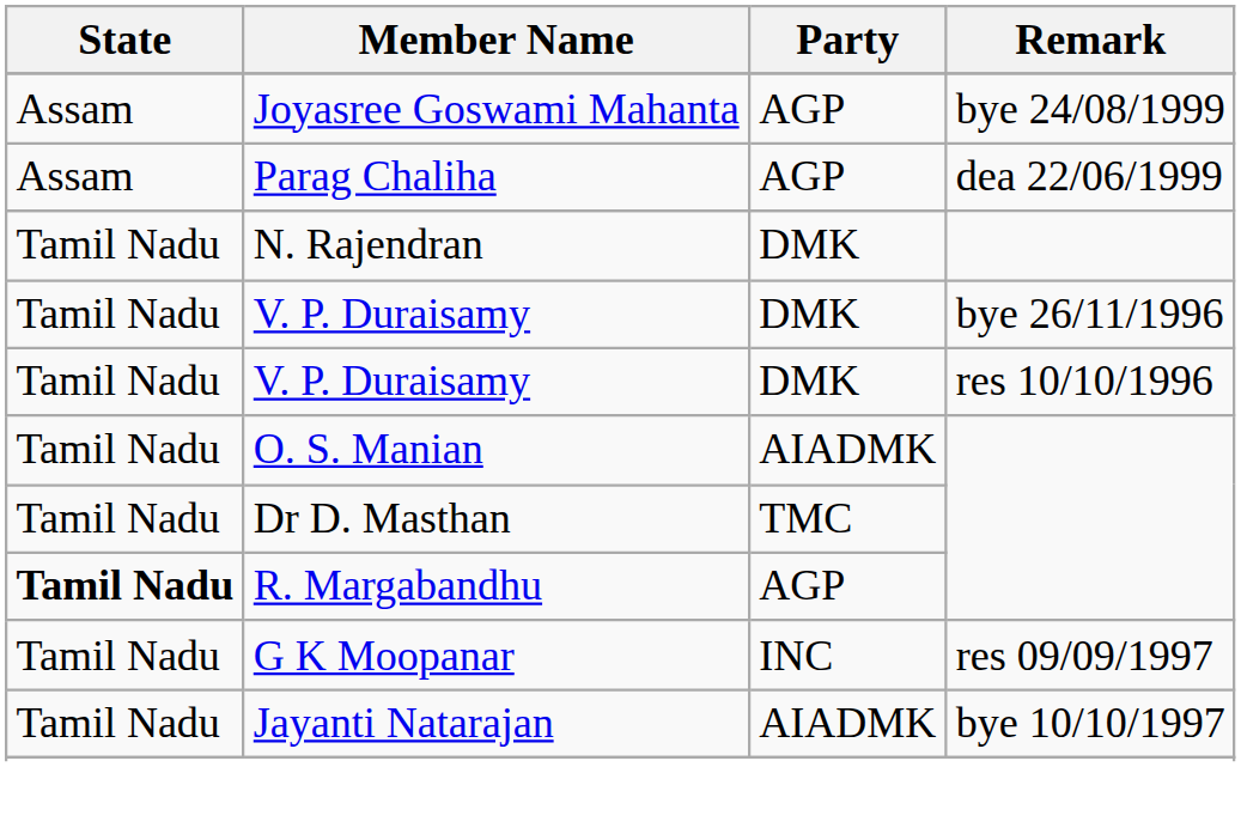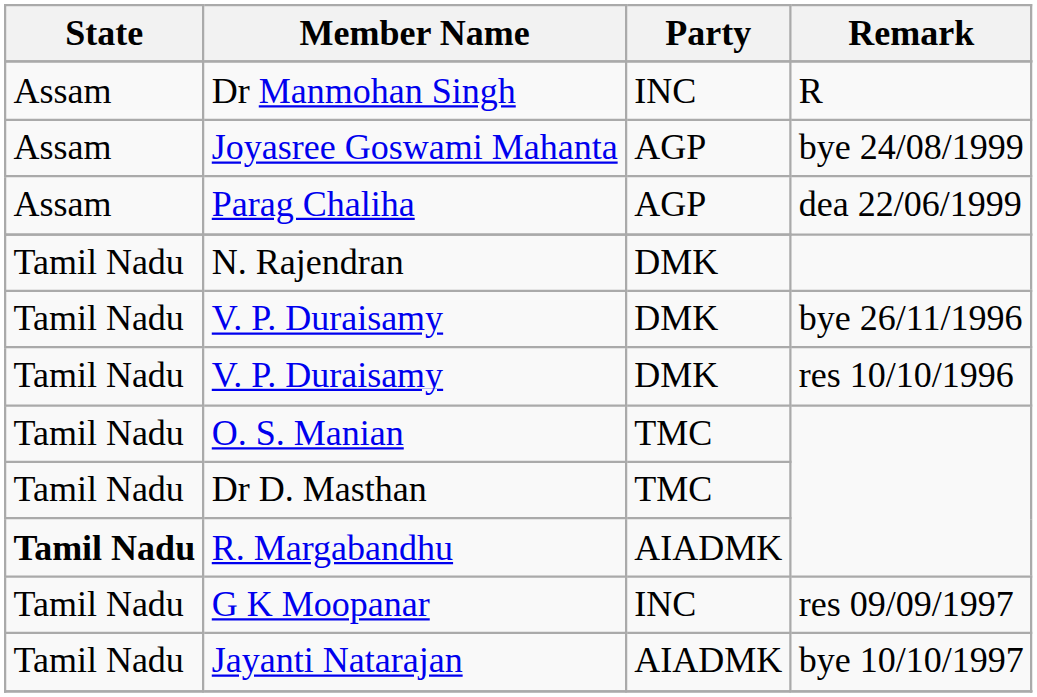+ row: Assam | Dr Manmohan Singh | INC | R
O. S. Manian | Party: AIADMK -> TMC
R. Margabandhu | Party: AGP -> AIADMK
